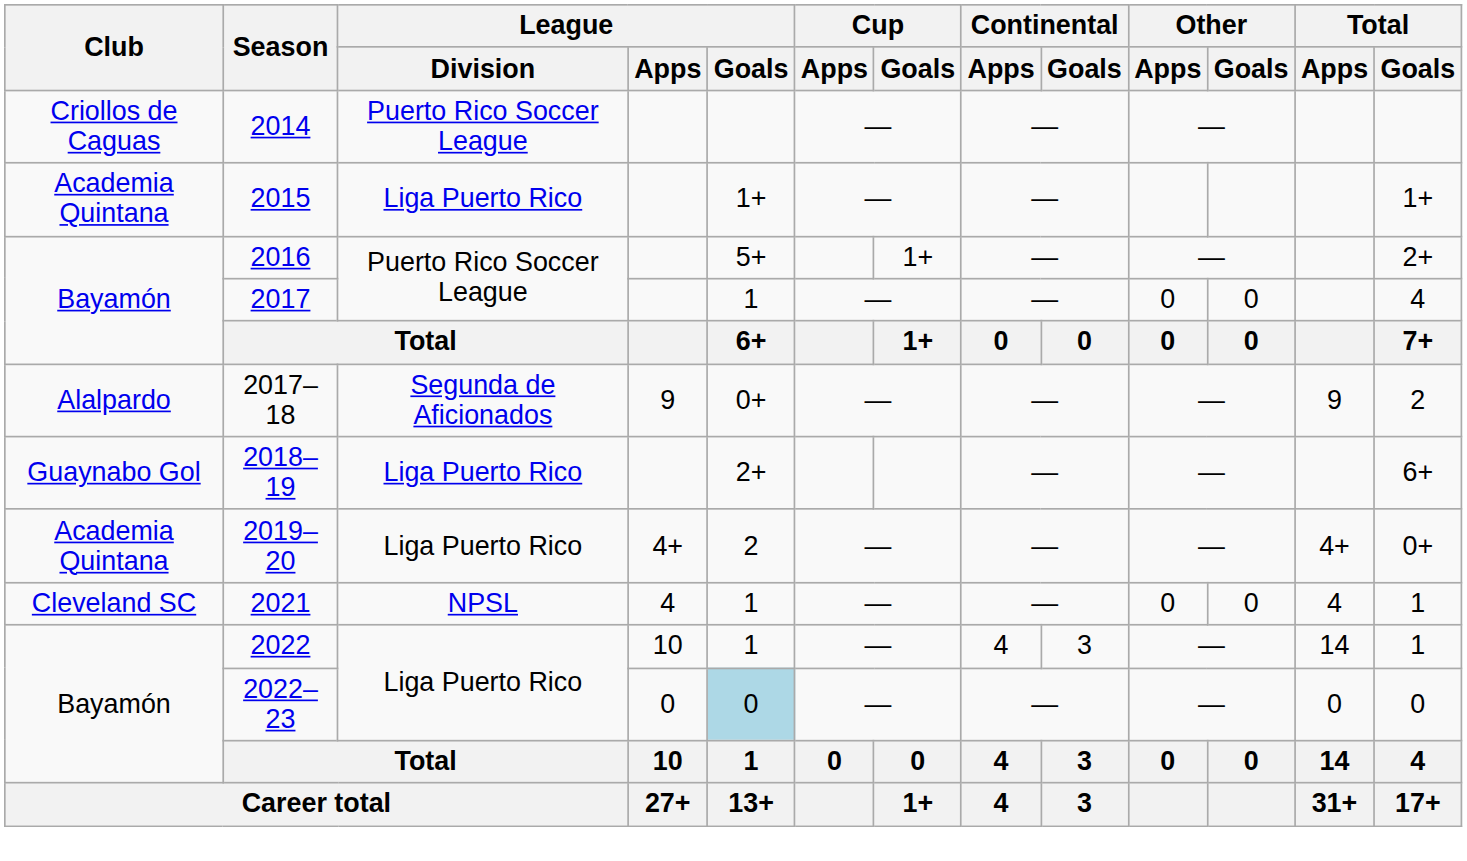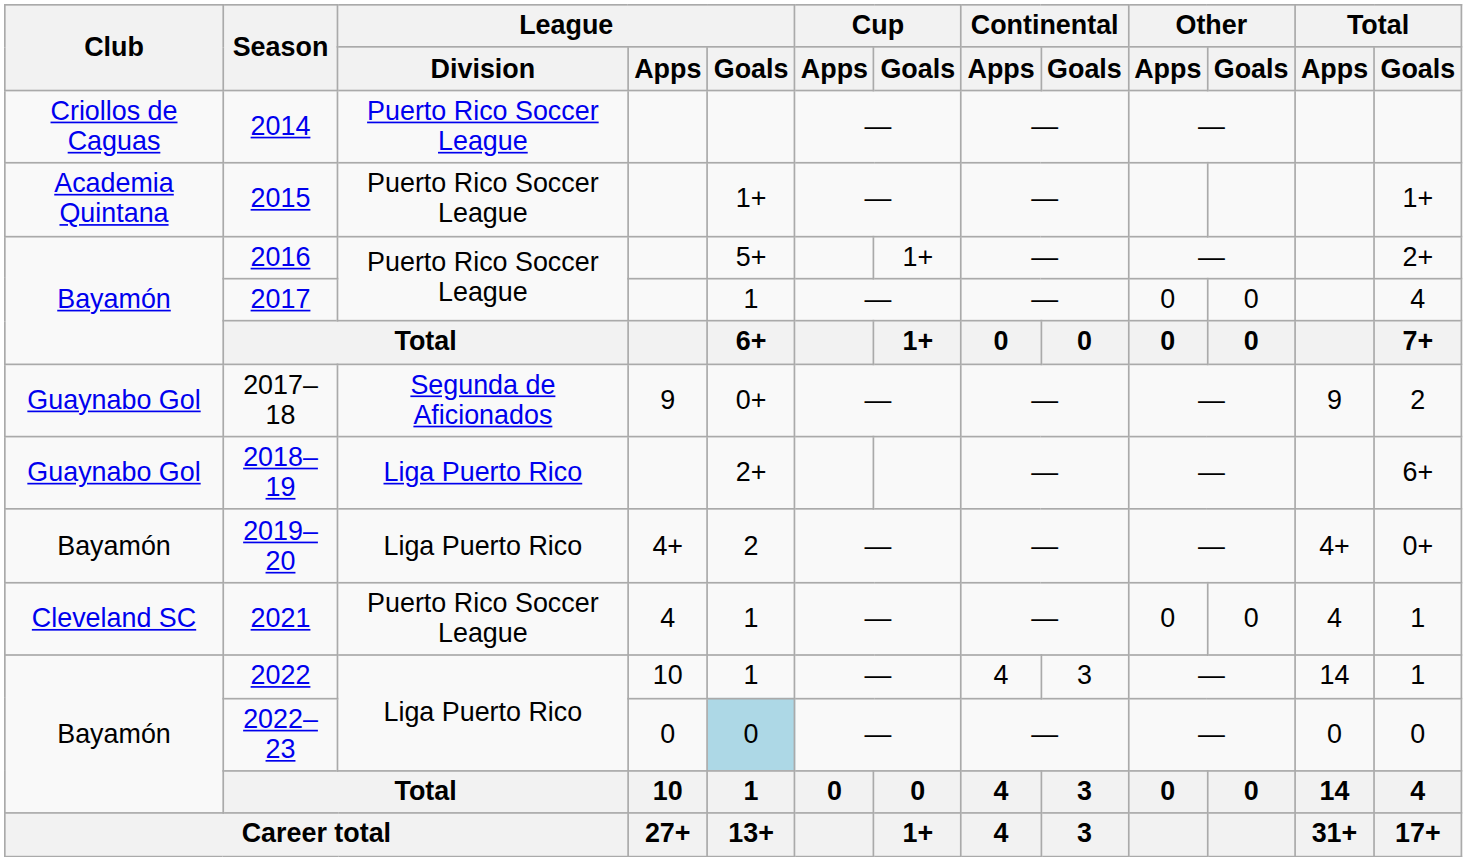2015 | League / Division: Liga Puerto Rico -> Puerto Rico Soccer League
2017–18 | Club: Alalpardo -> Guaynabo Gol
2019–20 | Club: Academia Quintana -> Bayamón
2021 | League / Division: NPSL -> Puerto Rico Soccer League
